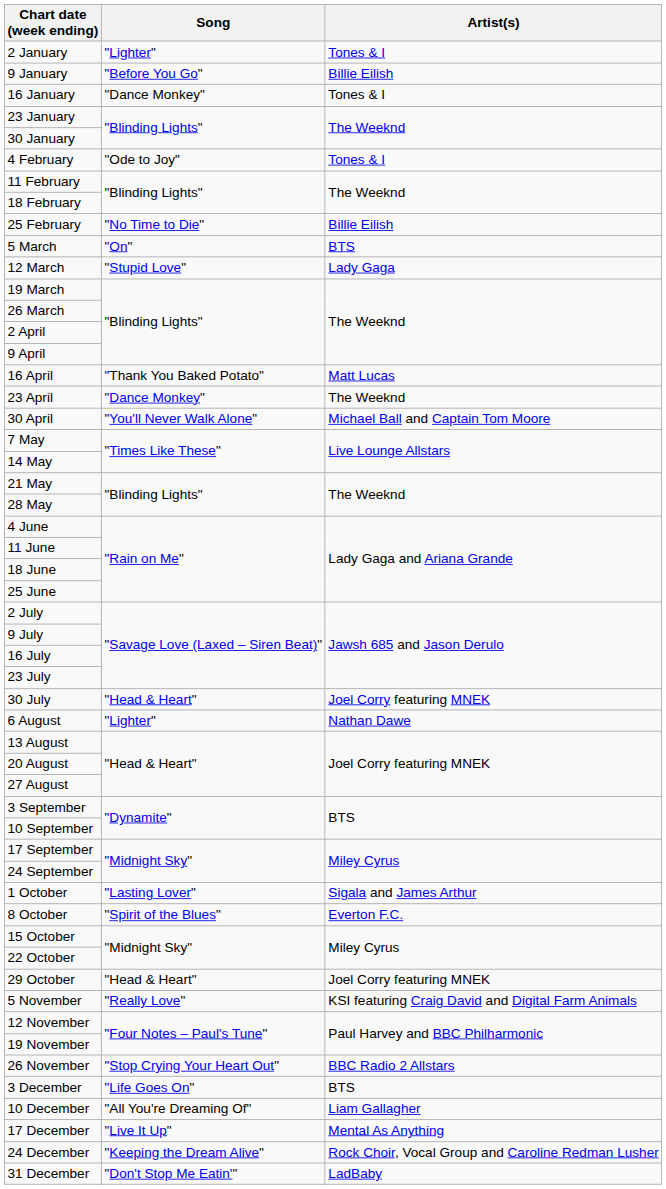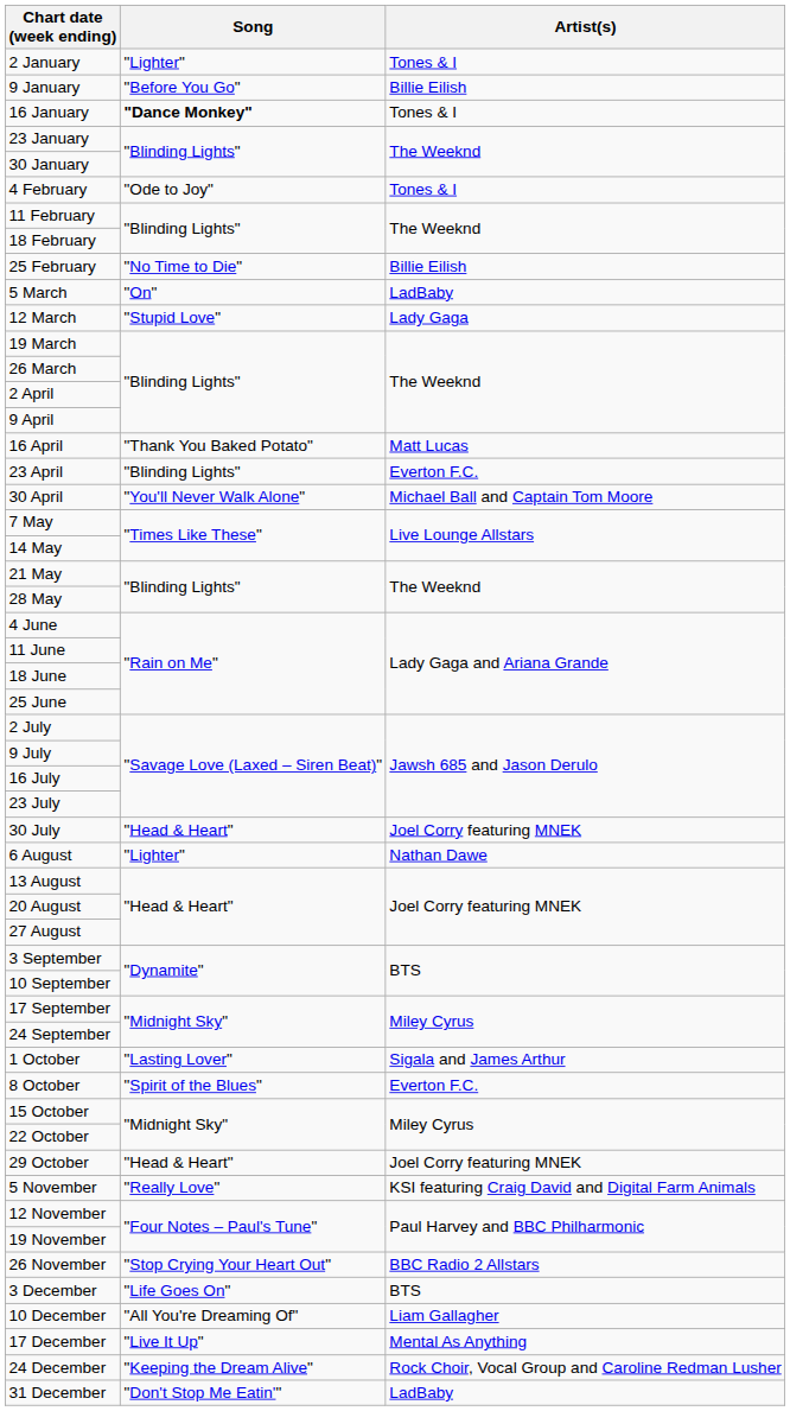16 January | Song: normal -> bold
5 March | Artist(s): BTS -> LadBaby
23 April | Song: "Dance Monkey" -> "Blinding Lights"
23 April | Artist(s): The Weeknd -> Everton F.C.
